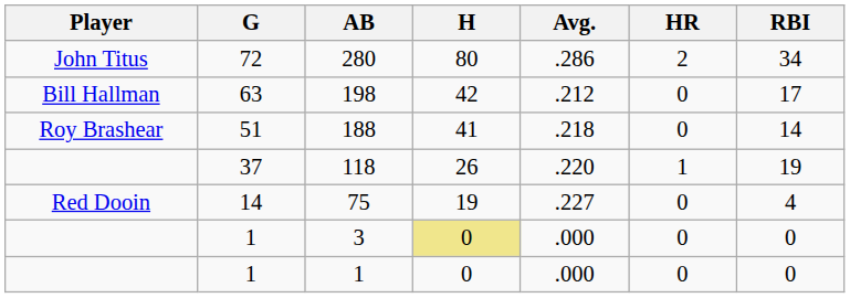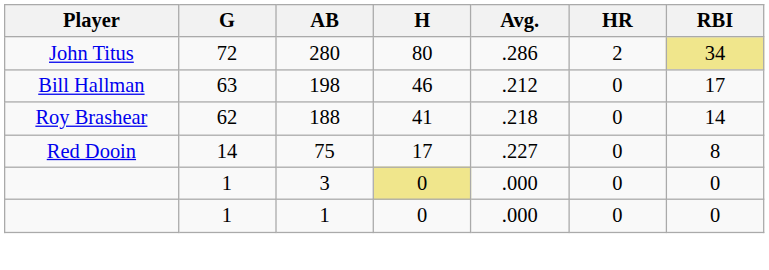280 | RBI: no background -> khaki background
198 | H: 42 -> 46
188 | G: 51 -> 62
- row: 37 | 118 | 26 | .220 | 1 | 19
75 | H: 19 -> 17
75 | RBI: 4 -> 8
